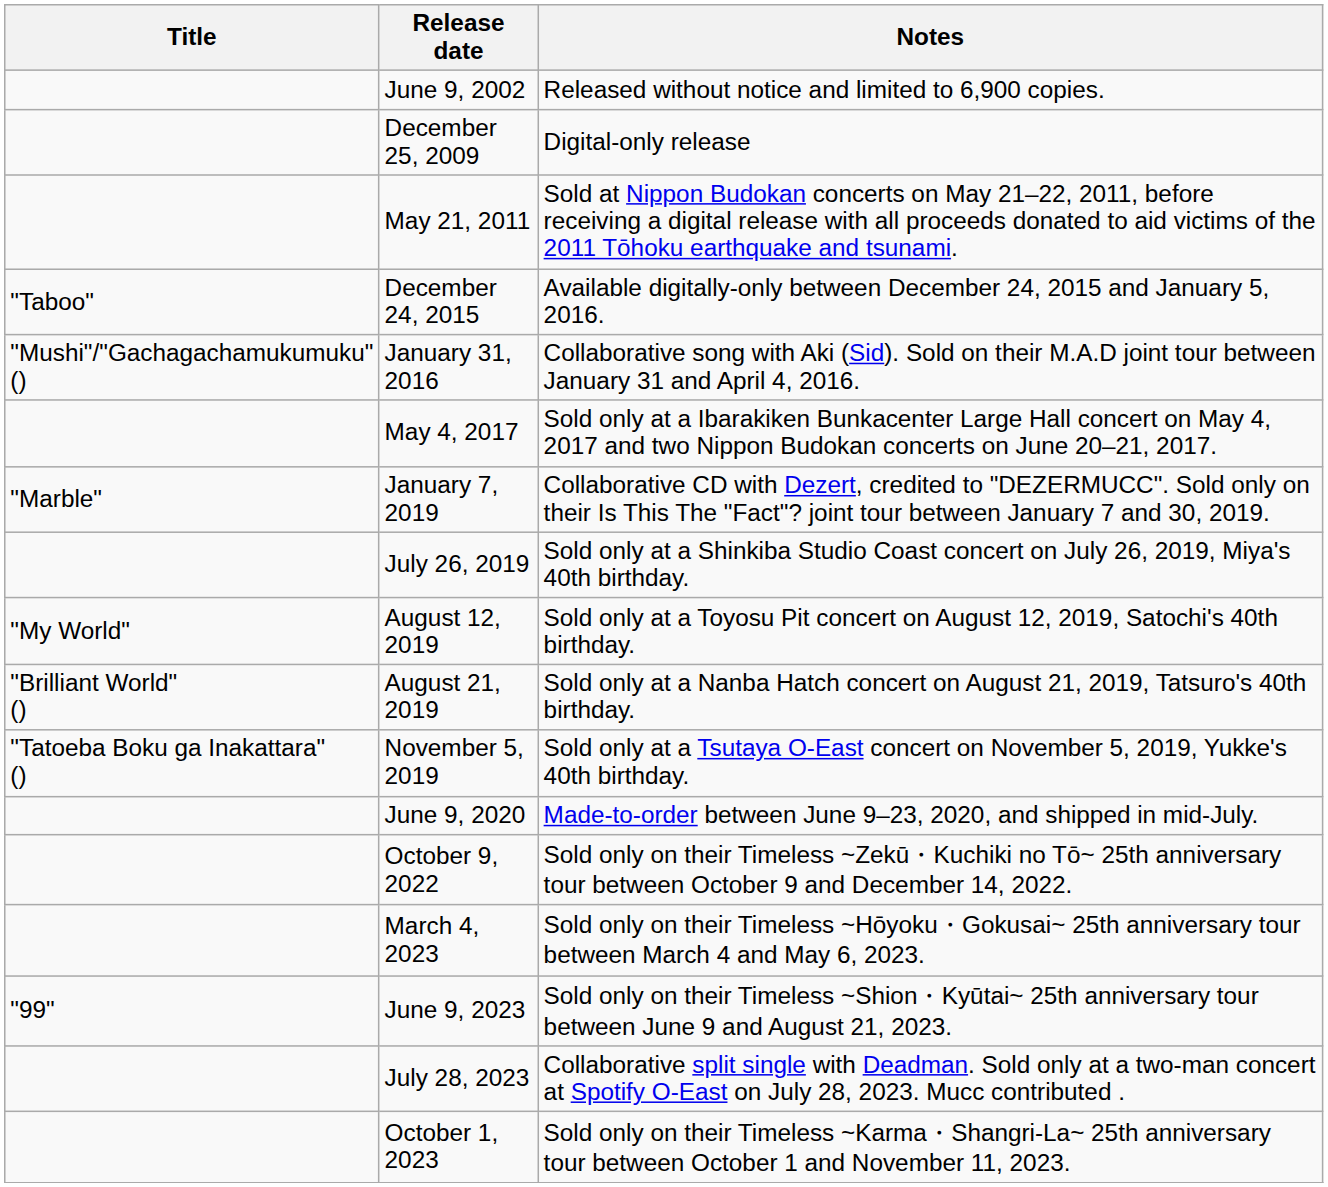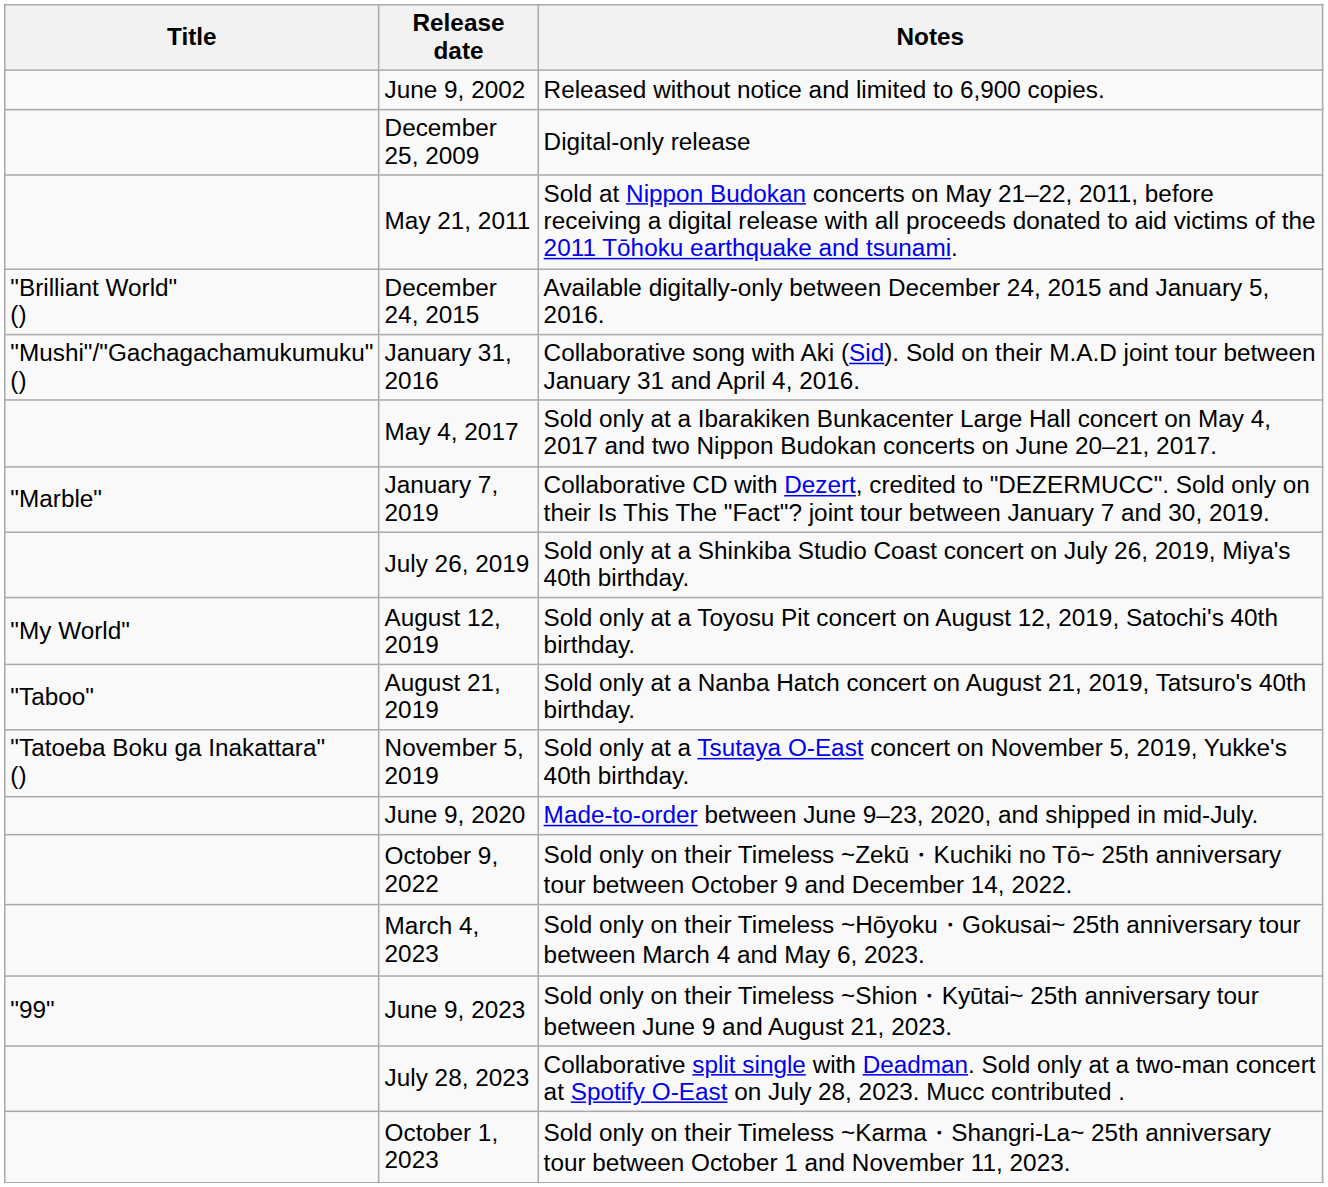December 24, 2015 | Title: "Taboo" -> "Brilliant World" ()
August 21, 2019 | Title: "Brilliant World" () -> "Taboo"
